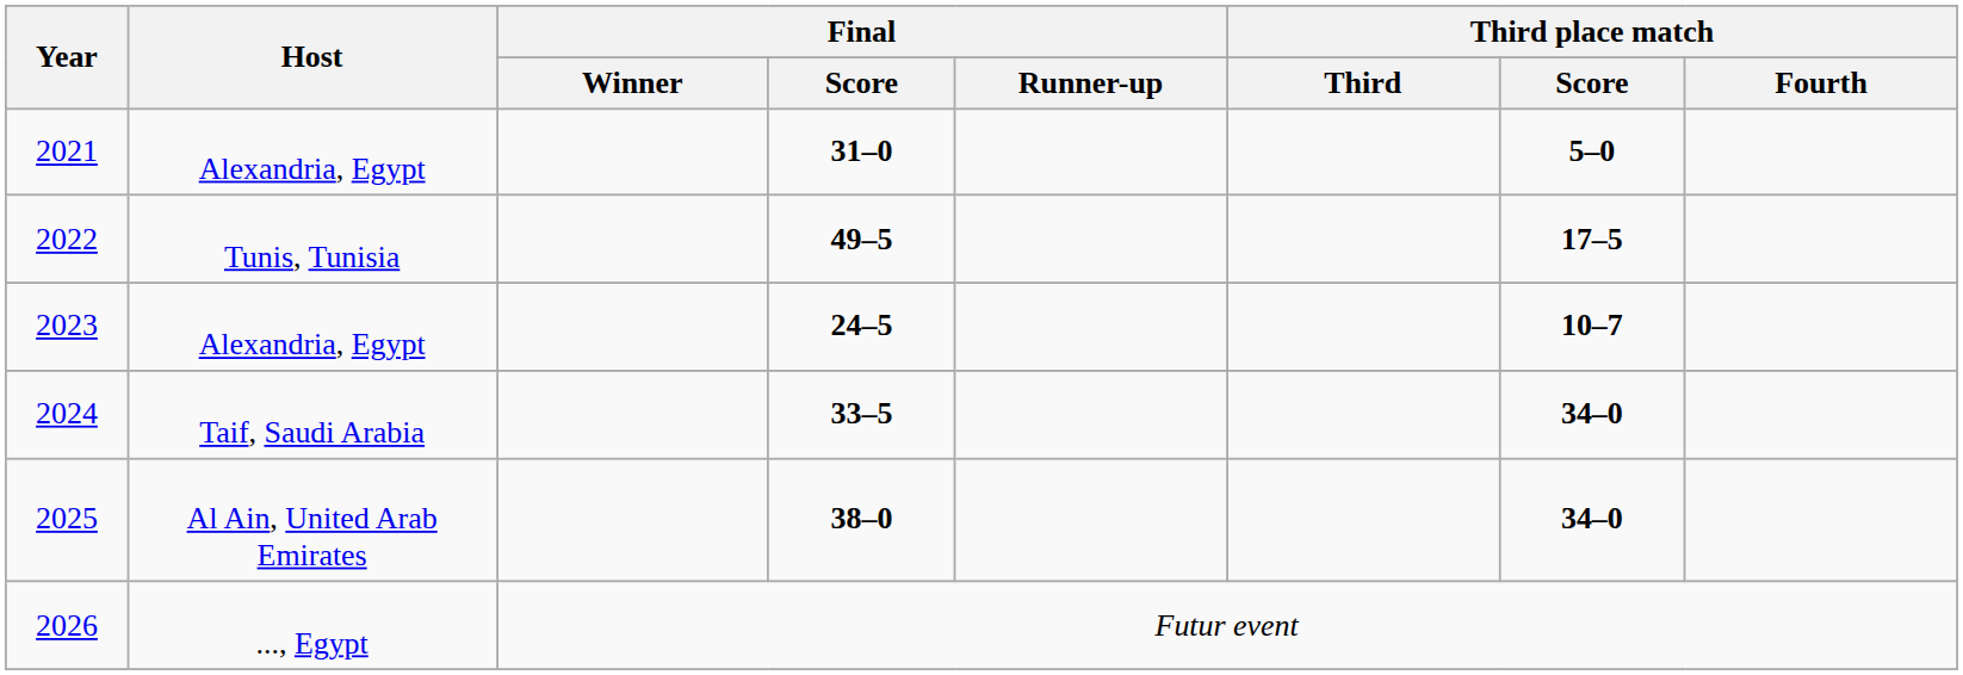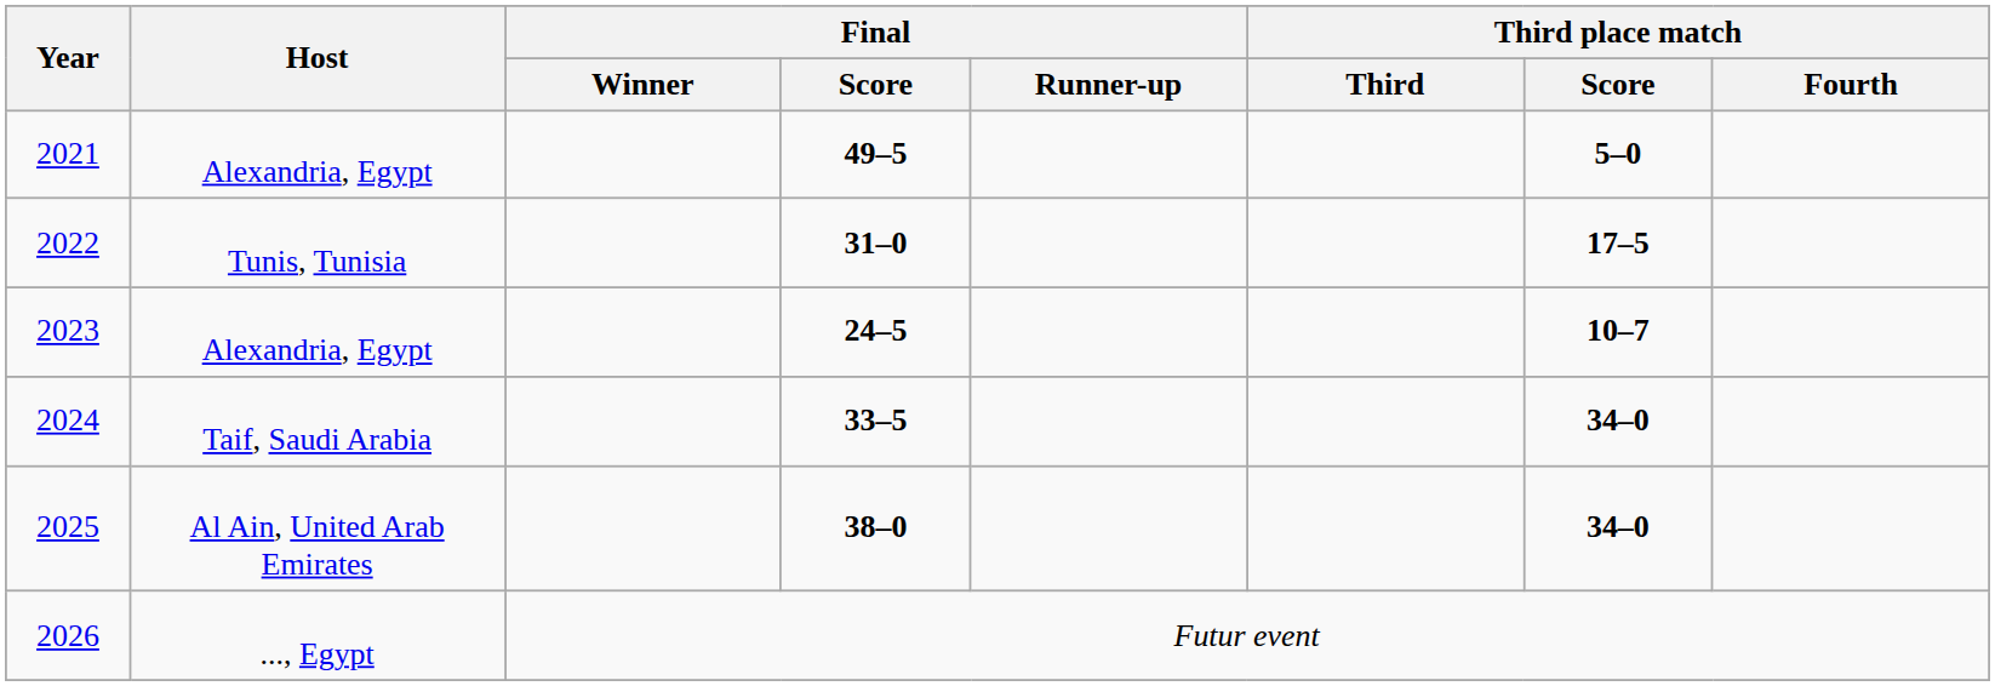2021 | Final / Score: 31–0 -> 49–5
2022 | Final / Score: 49–5 -> 31–0
